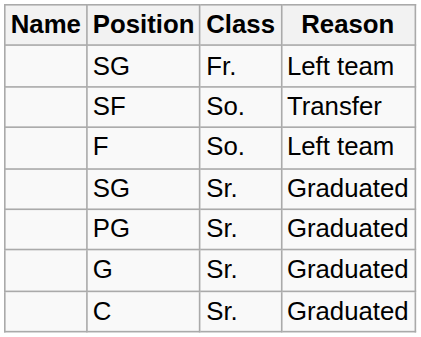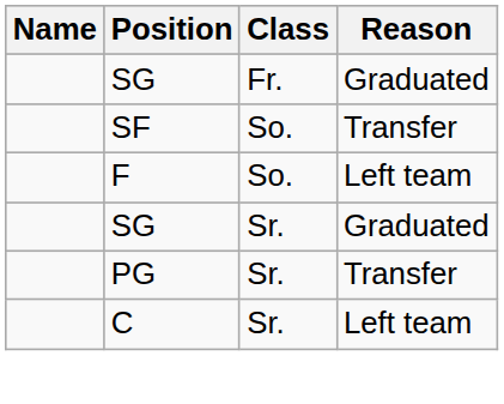SG / Fr. | Reason: Left team -> Graduated
PG | Reason: Graduated -> Transfer
- row: G | Sr. | Graduated
C | Reason: Graduated -> Left team
